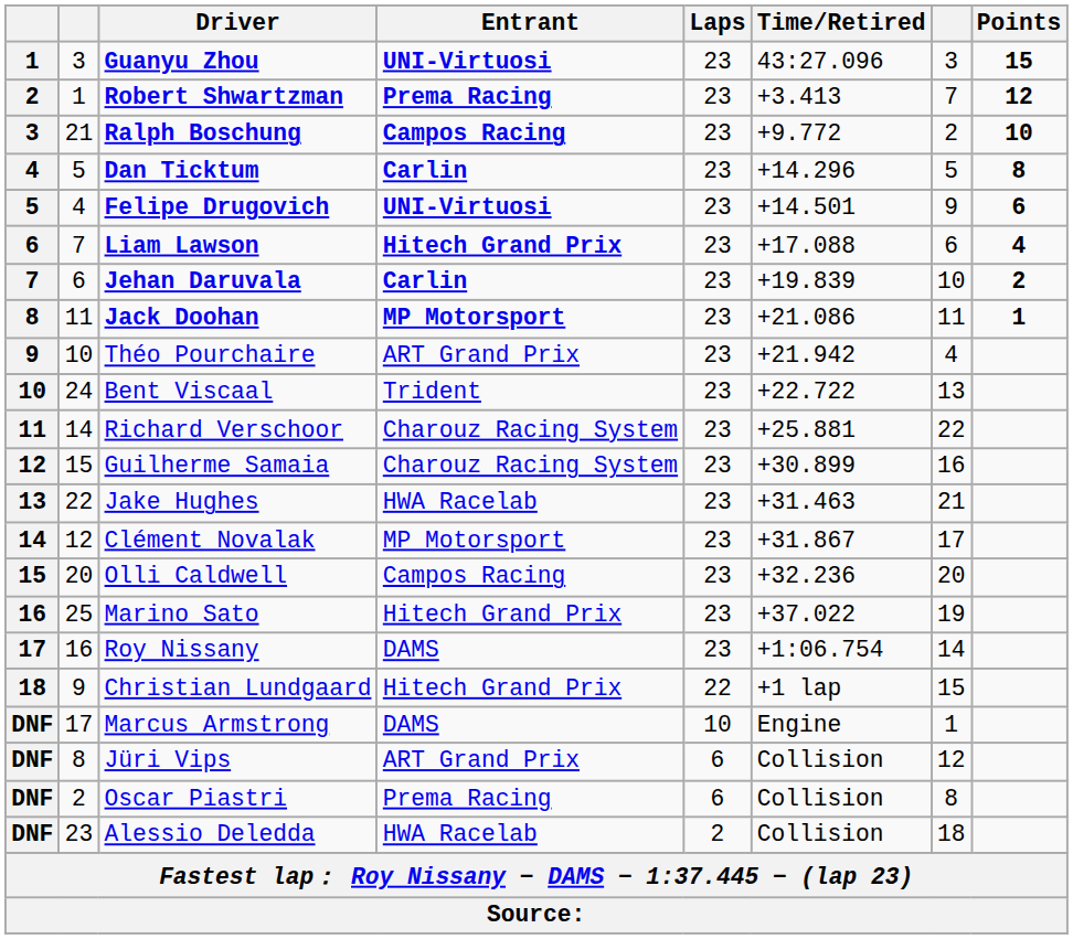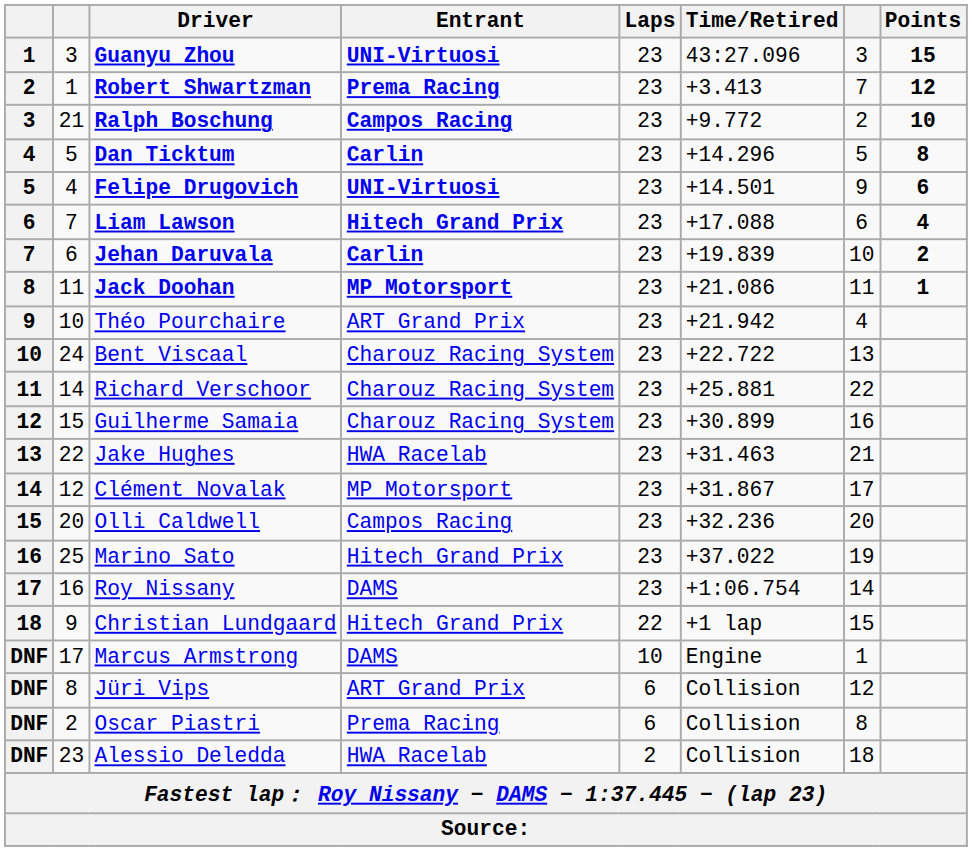Bent Viscaal | Entrant: Trident -> Charouz Racing System
